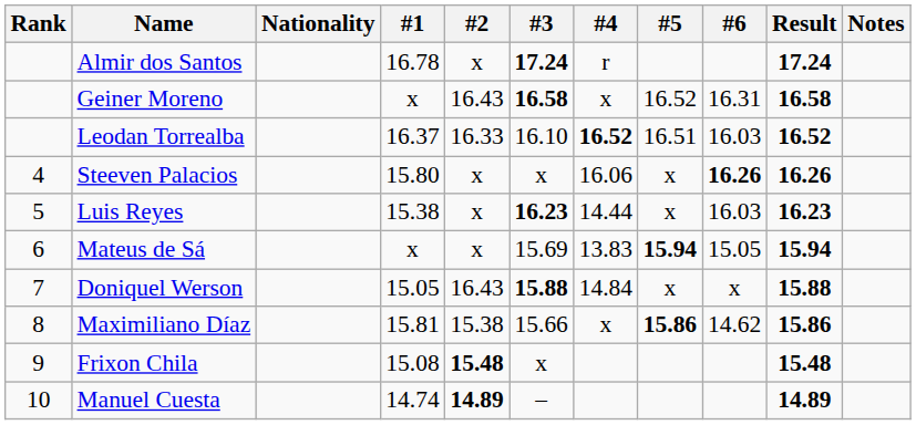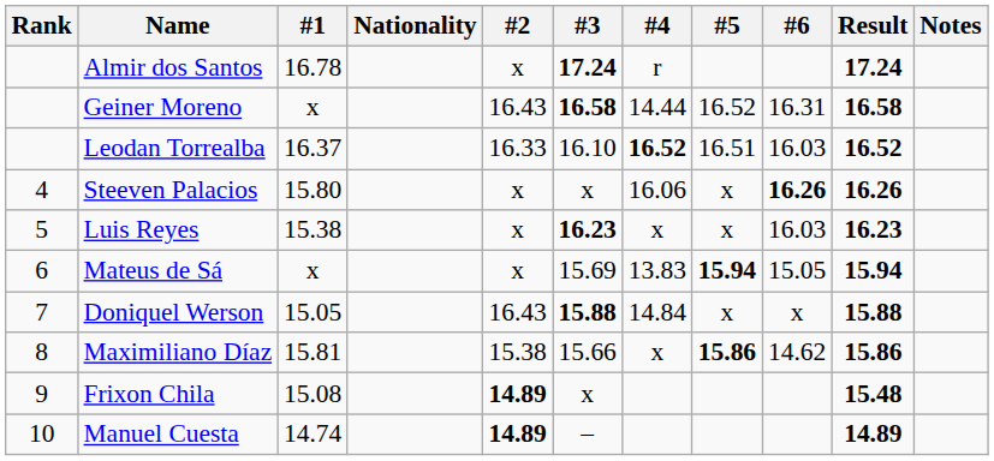columns swapped: Nationality <-> #1
Geiner Moreno | #4: x -> 14.44
Luis Reyes | #4: 14.44 -> x
Frixon Chila | #2: 15.48 -> 14.89
